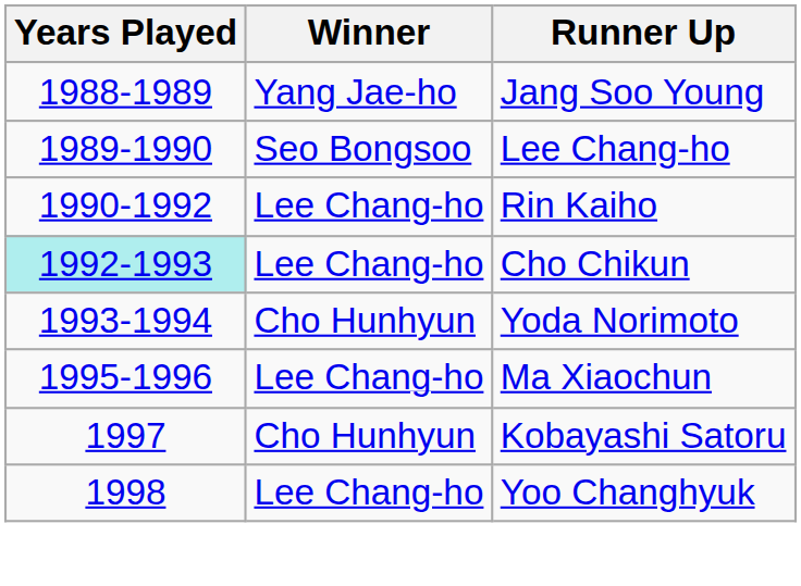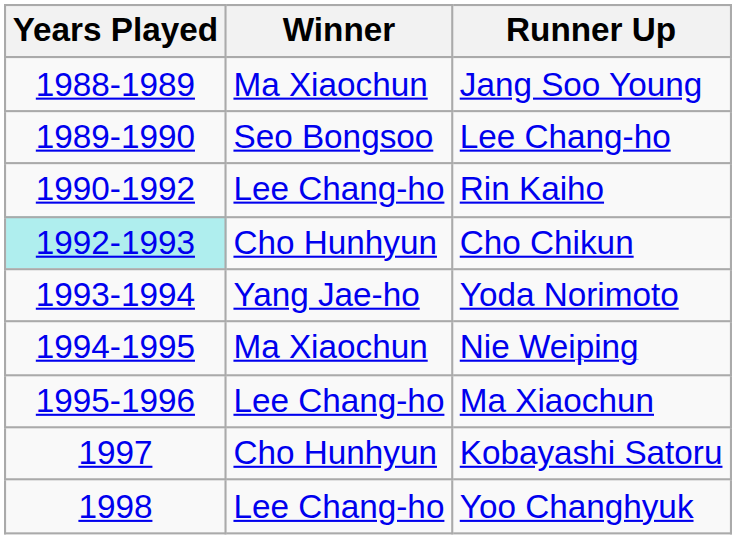Jang Soo Young | Winner: Yang Jae-ho -> Ma Xiaochun
Cho Chikun | Winner: Lee Chang-ho -> Cho Hunhyun
Yoda Norimoto | Winner: Cho Hunhyun -> Yang Jae-ho
+ row: 1994-1995 | Ma Xiaochun | Nie Weiping
